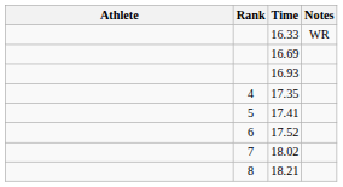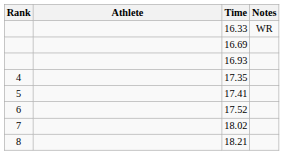columns swapped: Rank <-> Athlete
